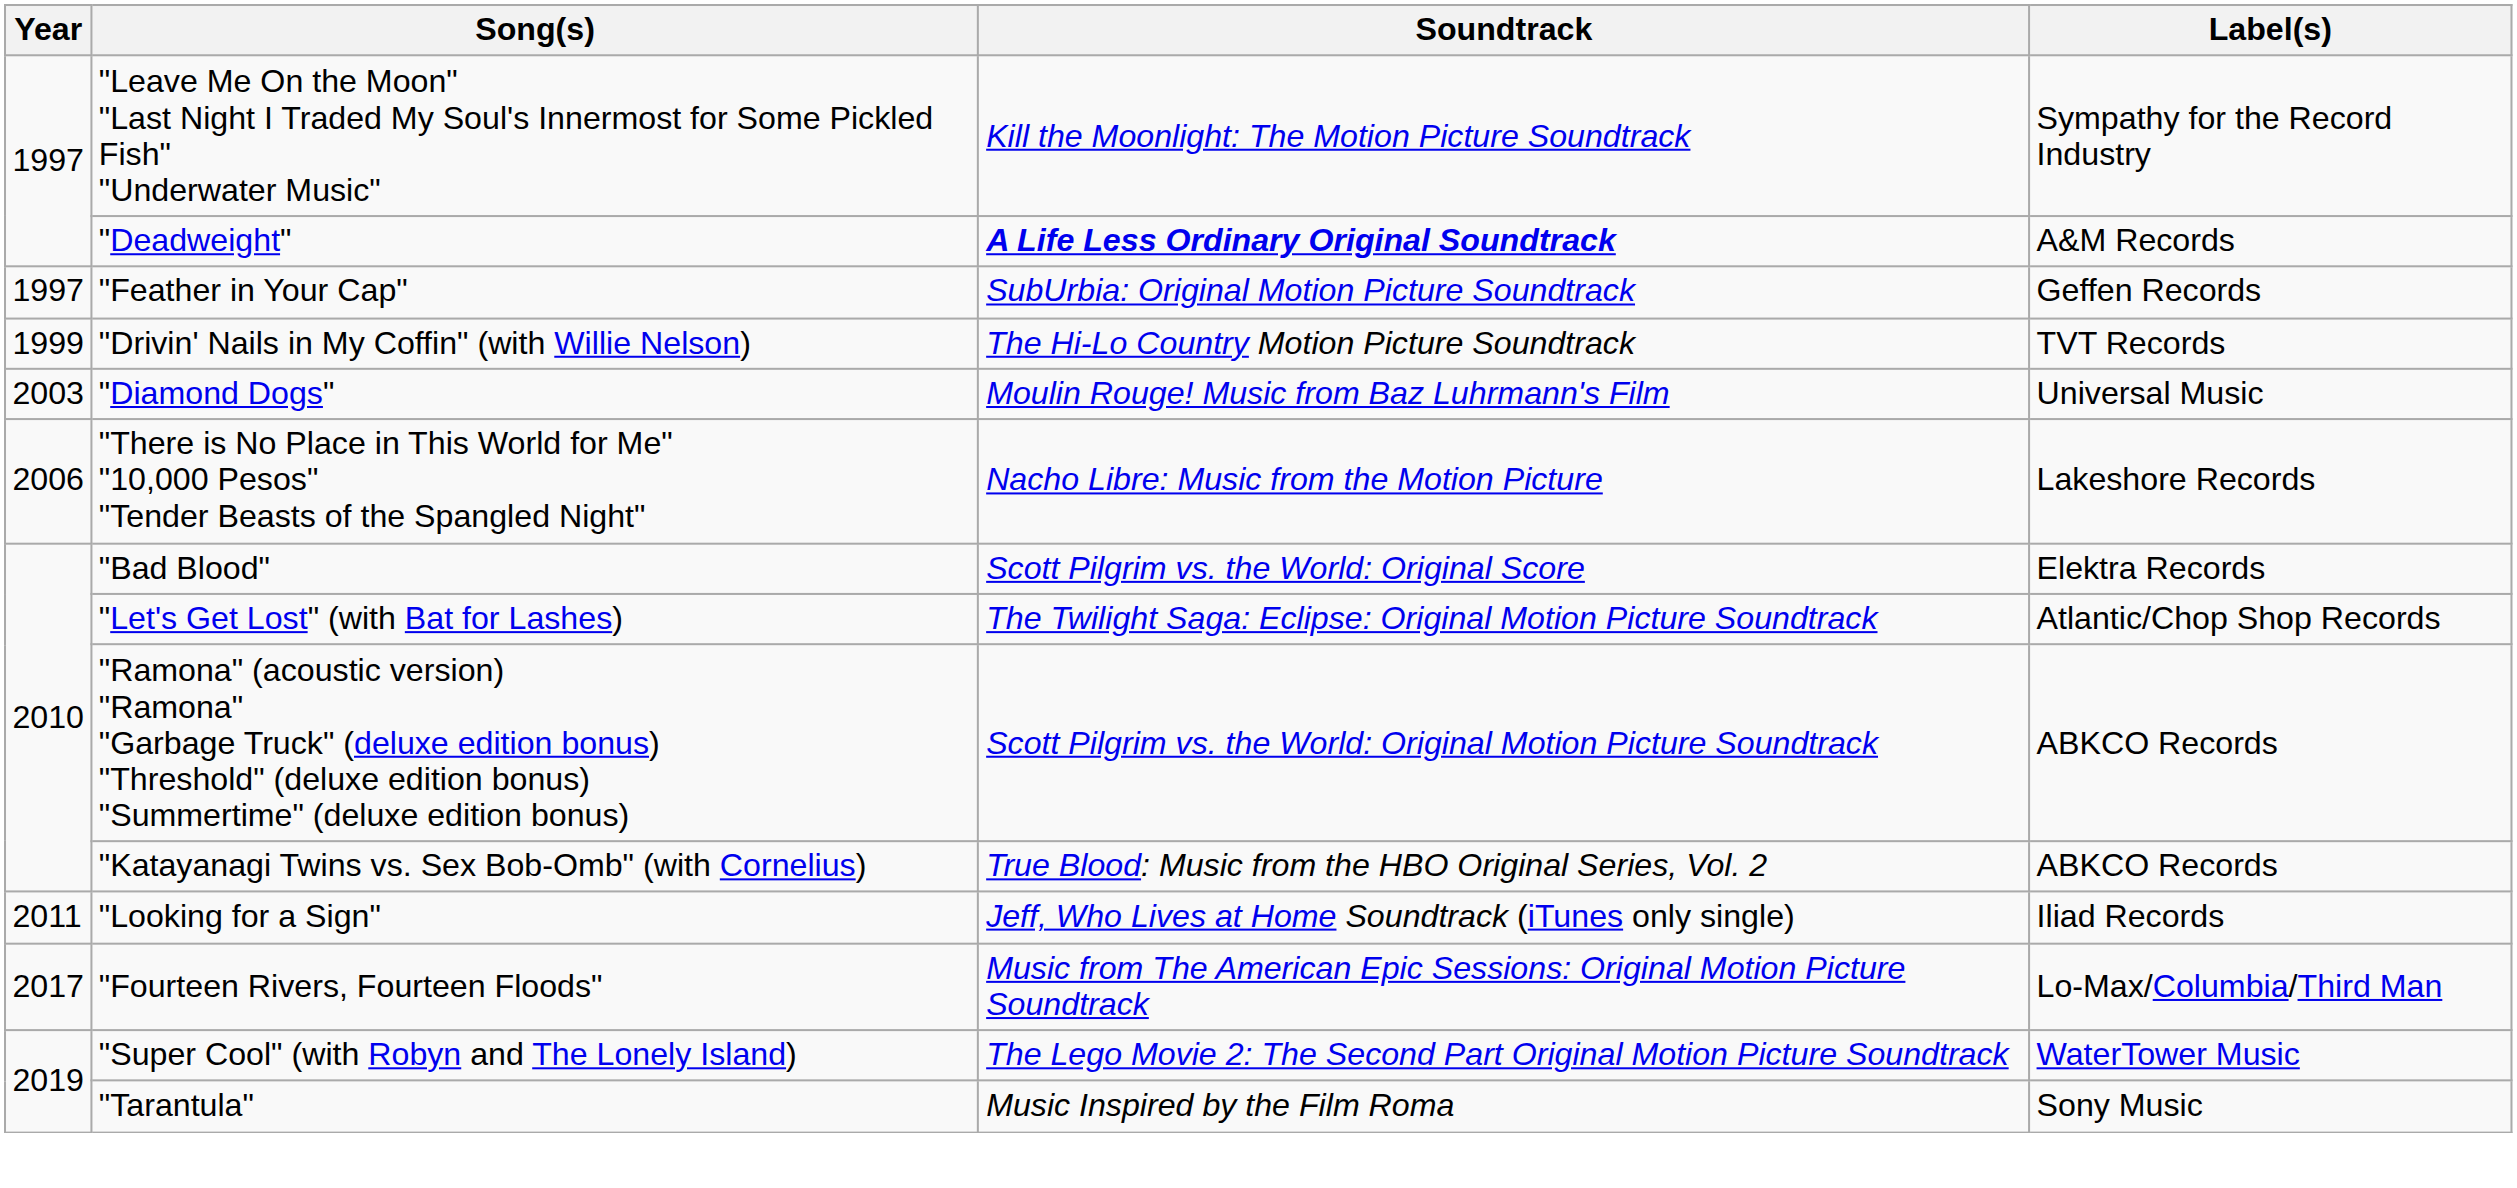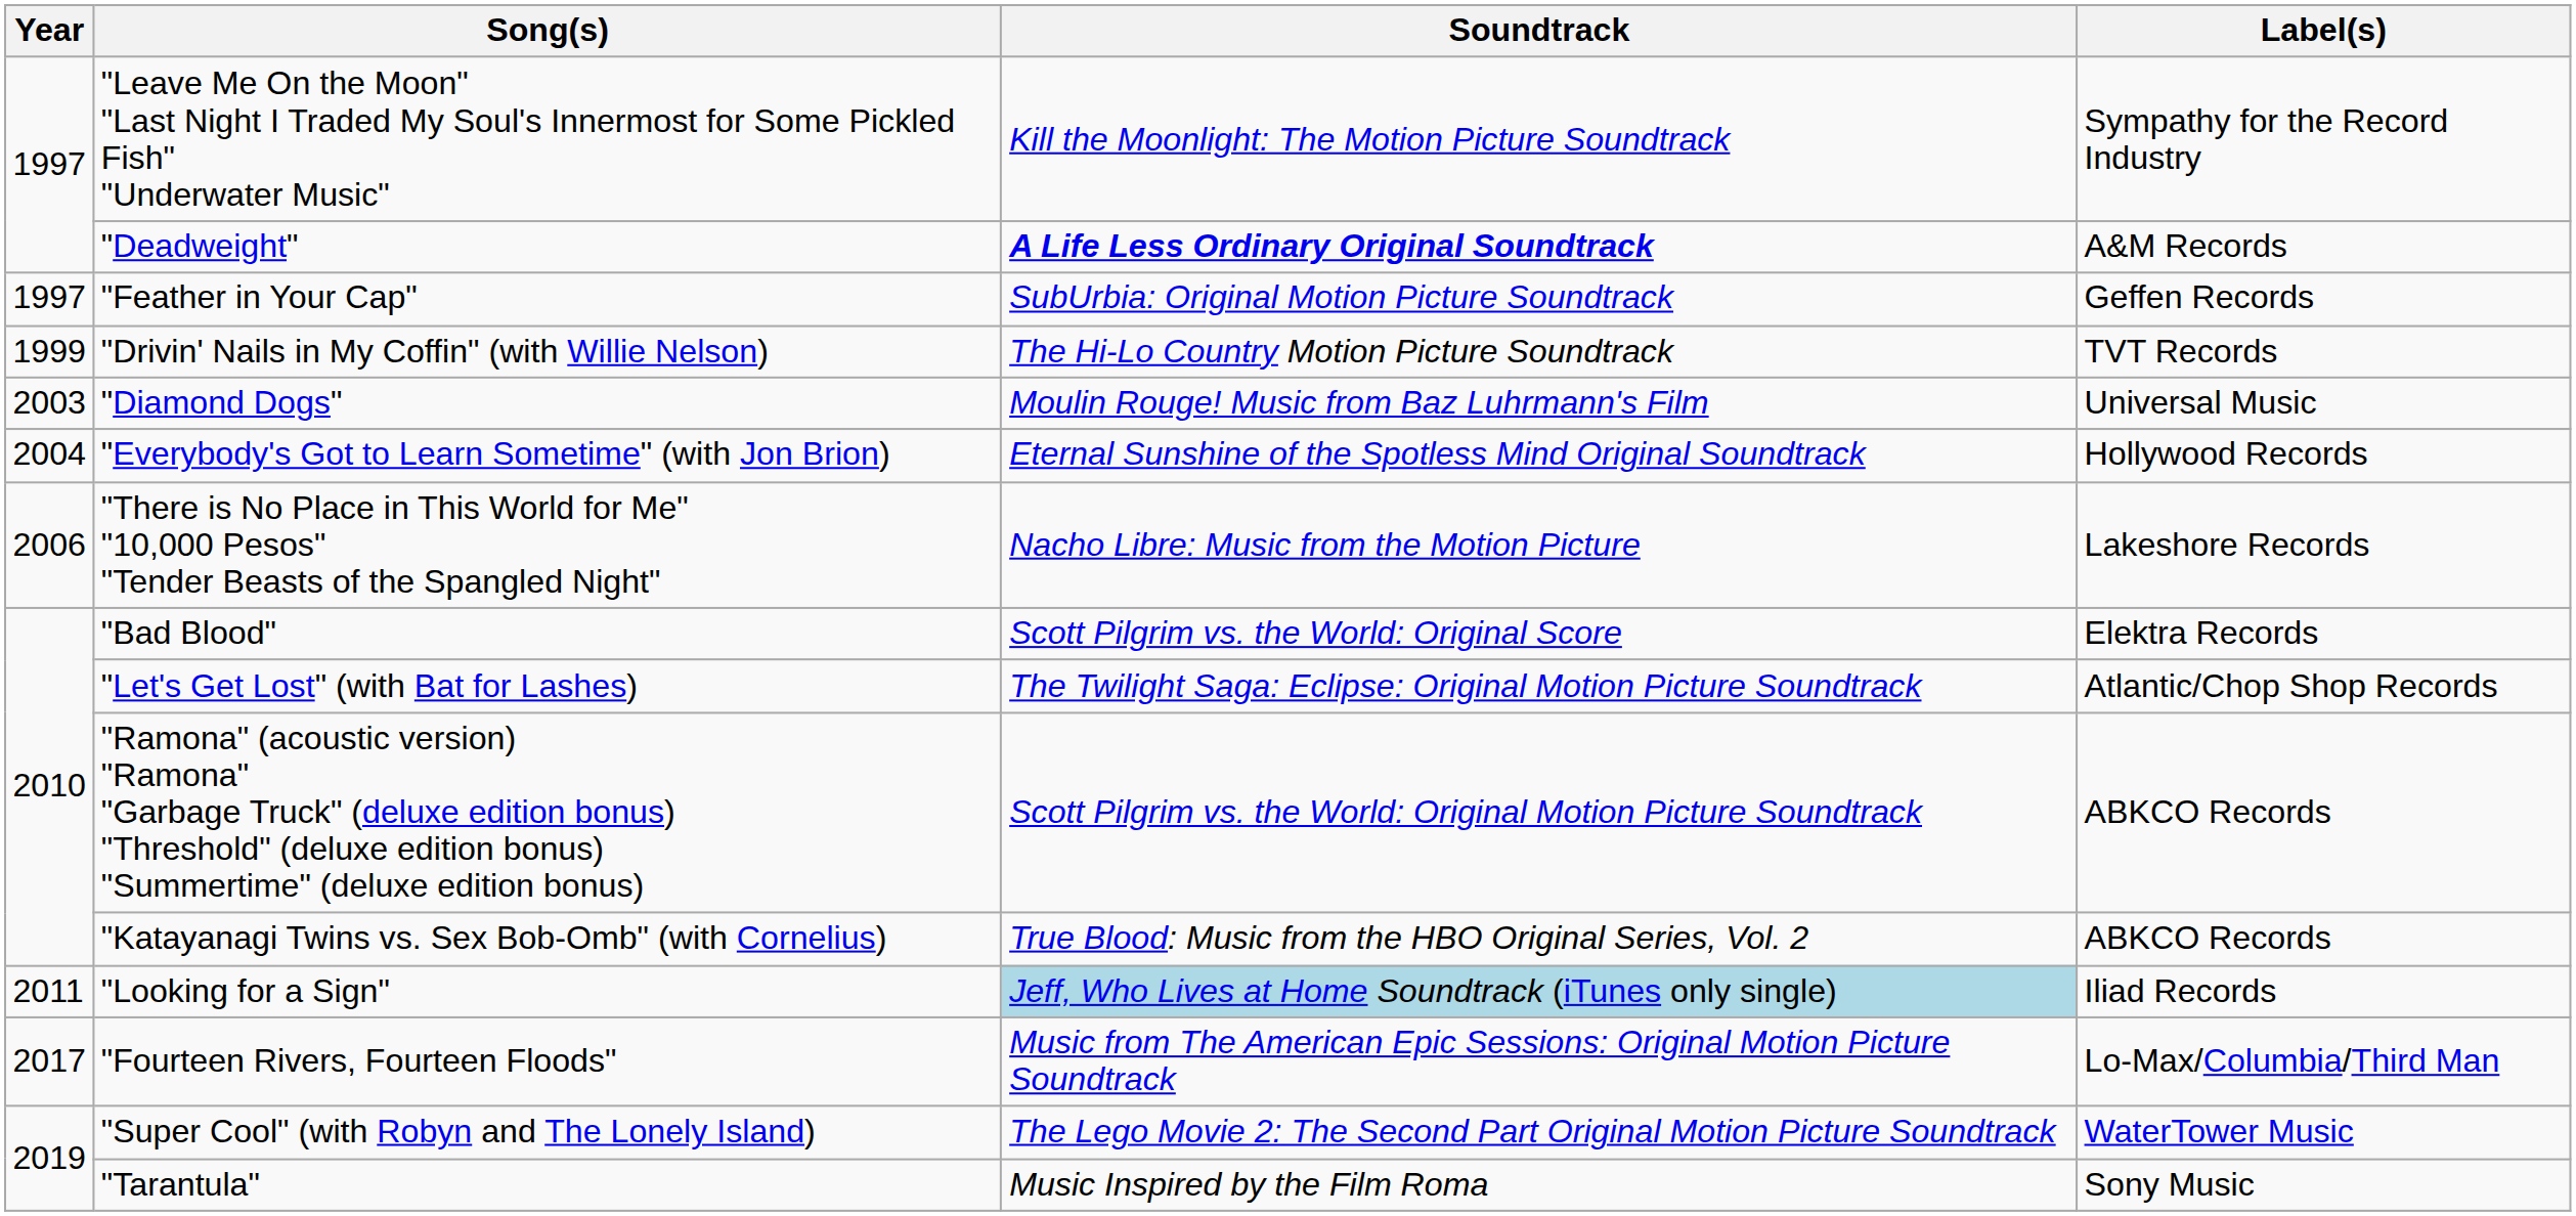+ row: 2004 | "Everybody's Got to Learn Sometime" (with Jon Brion) | Eternal Sunshine of the Spotless Mind Original Soundtrack | Hollywood Records
"Looking for a Sign" | Soundtrack: no background -> lightblue background
